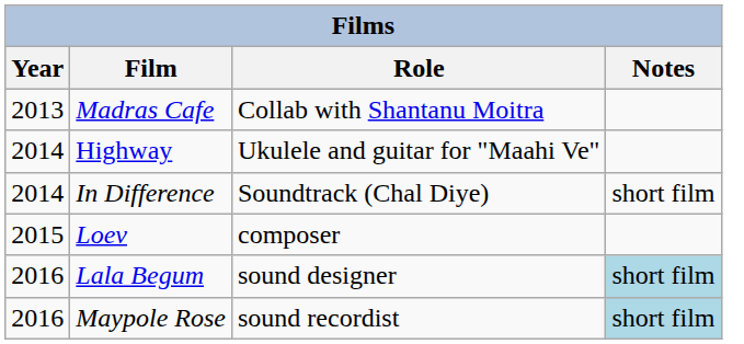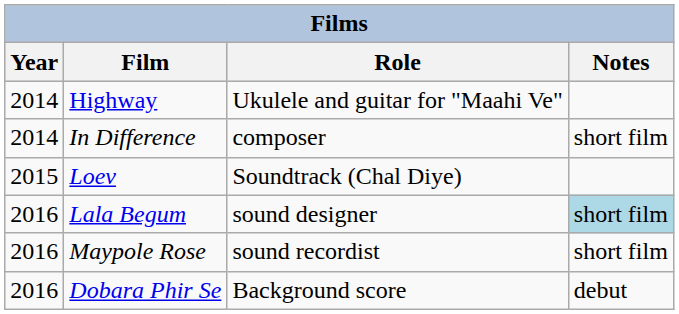- row: 2013 | Madras Cafe | Collab with Shantanu Moitra
In Difference | Role: Soundtrack (Chal Diye) -> composer
Loev | Role: composer -> Soundtrack (Chal Diye)
Maypole Rose | Notes: lightblue background -> no background
+ row: 2016 | Dobara Phir Se | Background score | debut
